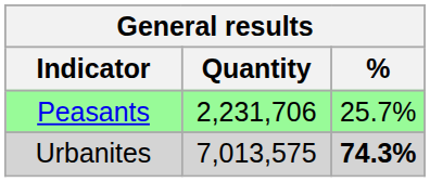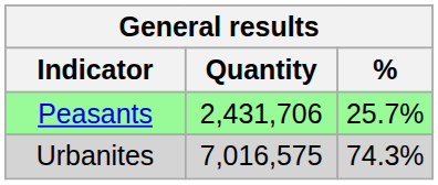Peasants | Quantity: 2,231,706 -> 2,431,706
Urbanites | Quantity: 7,013,575 -> 7,016,575
Urbanites | %: bold -> normal
